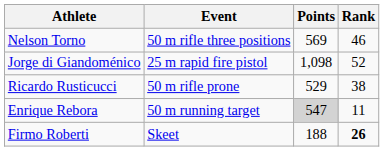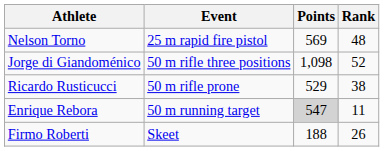Nelson Torno | Event: 50 m rifle three positions -> 25 m rapid fire pistol
Nelson Torno | Rank: 46 -> 48
Jorge di Giandoménico | Event: 25 m rapid fire pistol -> 50 m rifle three positions
Firmo Roberti | Rank: bold -> normal
